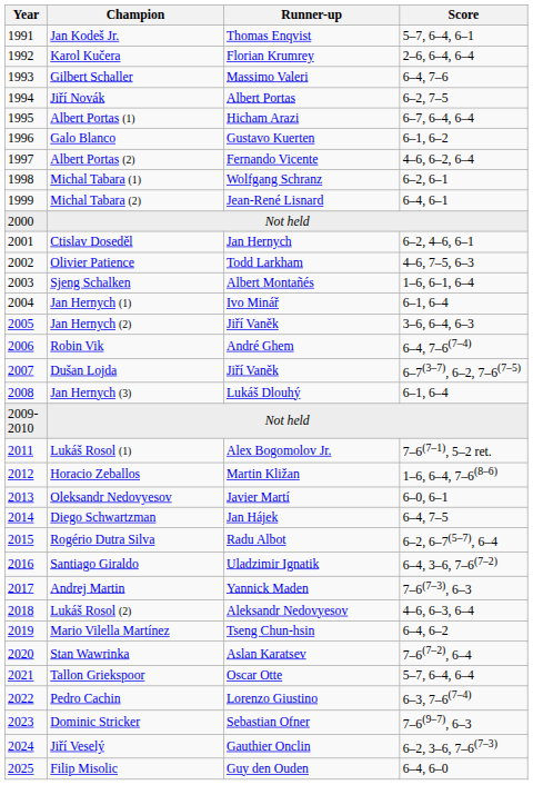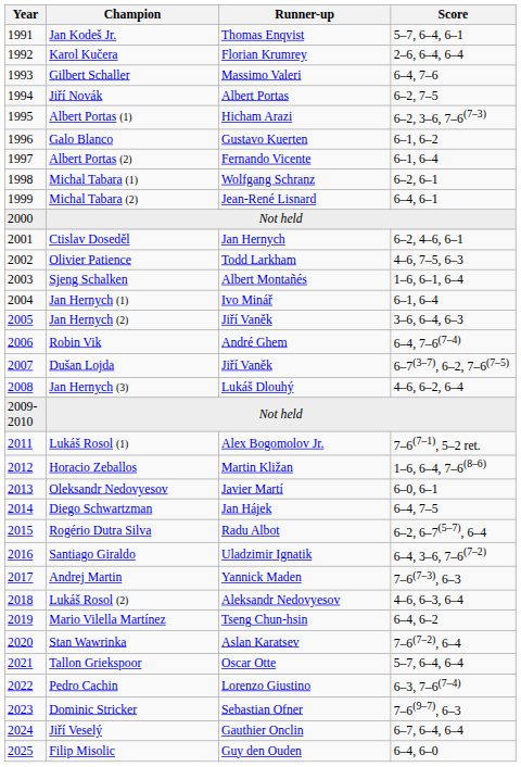Albert Portas (1) | Score: 6–7, 6–4, 6–4 -> 6–2, 3–6, 7–6(7–3)
Albert Portas (2) | Score: 4–6, 6–2, 6–4 -> 6–1, 6–4
Jan Hernych (3) | Score: 6–1, 6–4 -> 4–6, 6–2, 6–4
Jiří Veselý | Score: 6–2, 3–6, 7–6(7–3) -> 6–7, 6–4, 6–4
